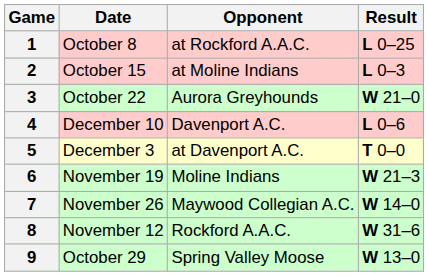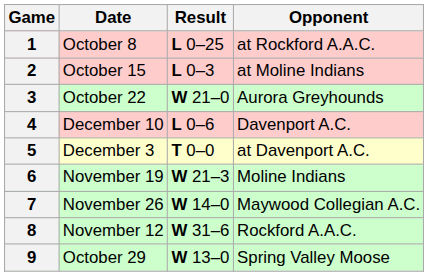columns swapped: Opponent <-> Result
